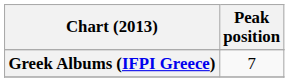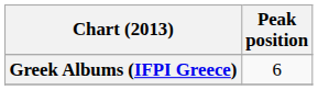Greek Albums (IFPI Greece) | Peak position: 7 -> 6
